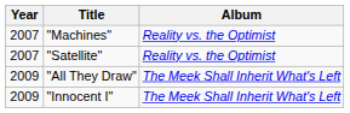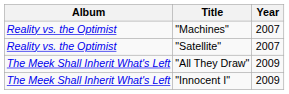columns swapped: Year <-> Album
